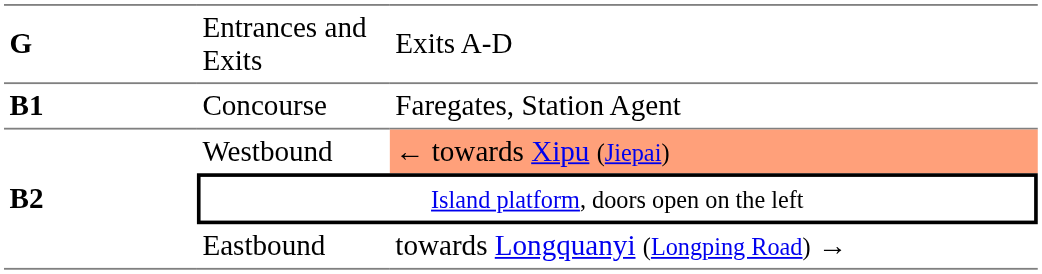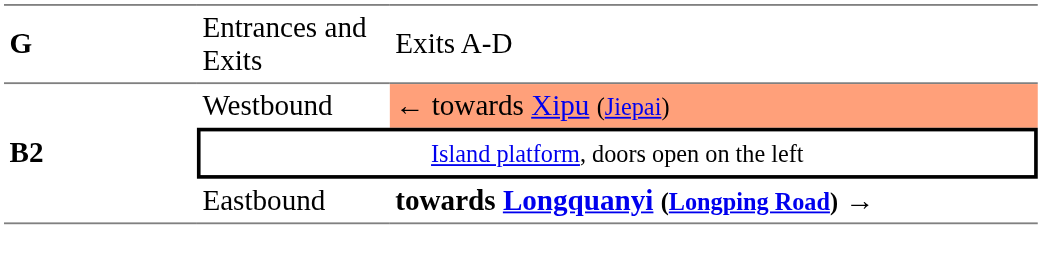- row: B1 | Concourse | Faregates, Station Agent
Eastbound | column 3: normal -> bold
